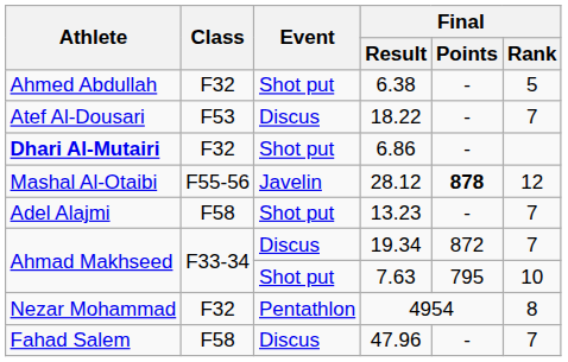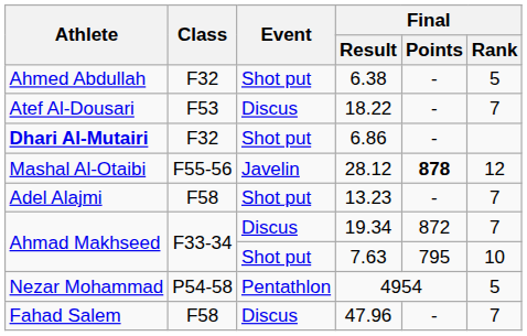4954 | Class: F32 -> P54-58
4954 | Final / Rank: 8 -> 5
